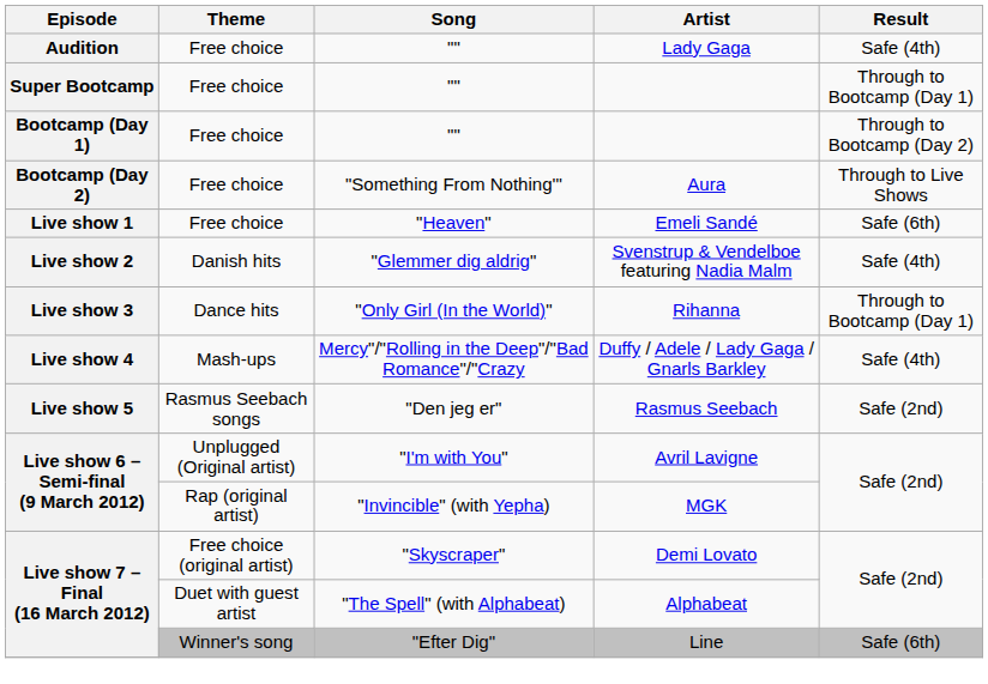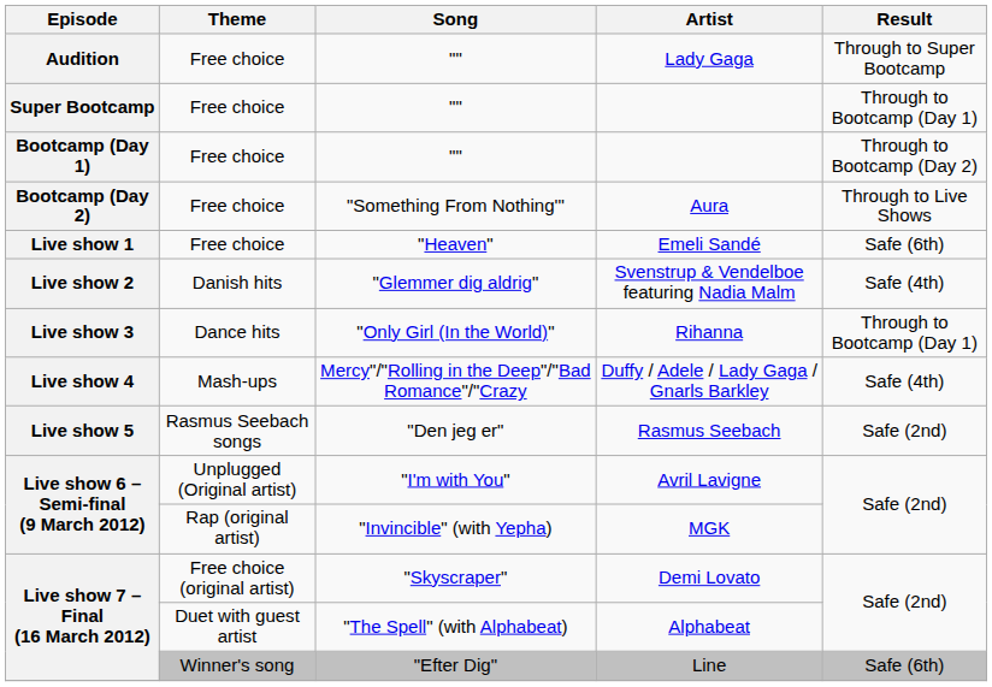Lady Gaga | Result: Safe (4th) -> Through to Super Bootcamp
